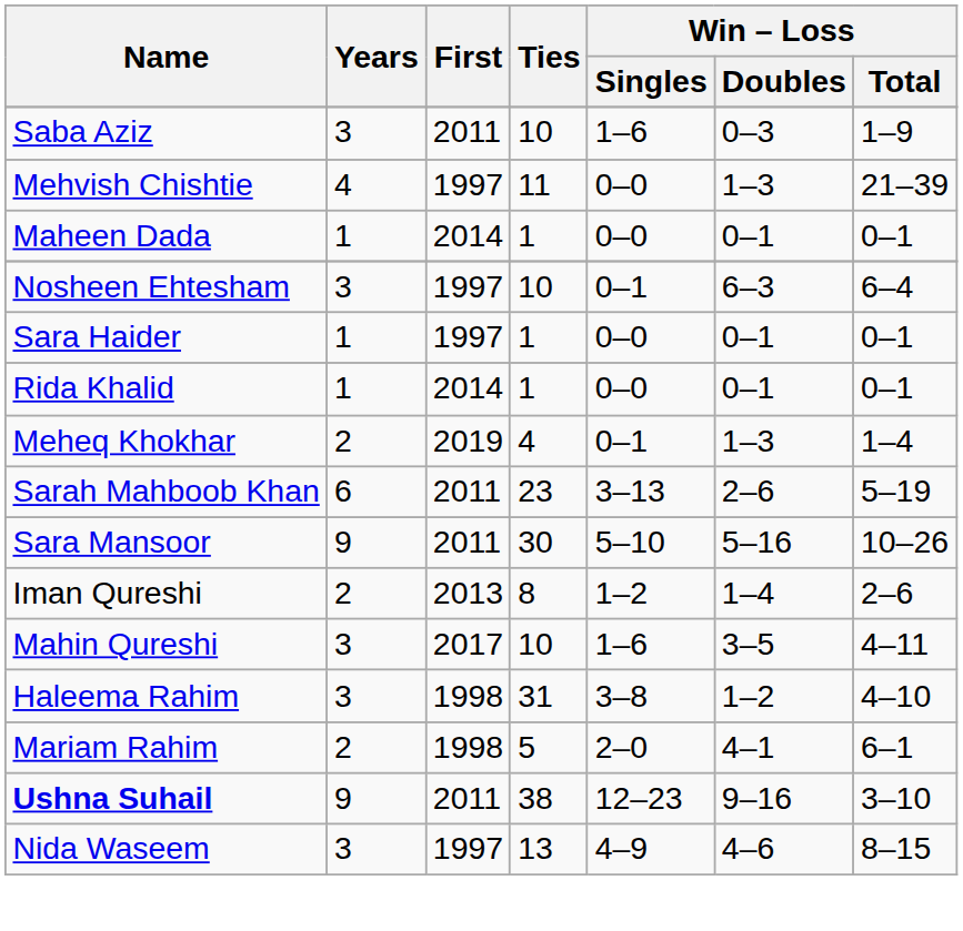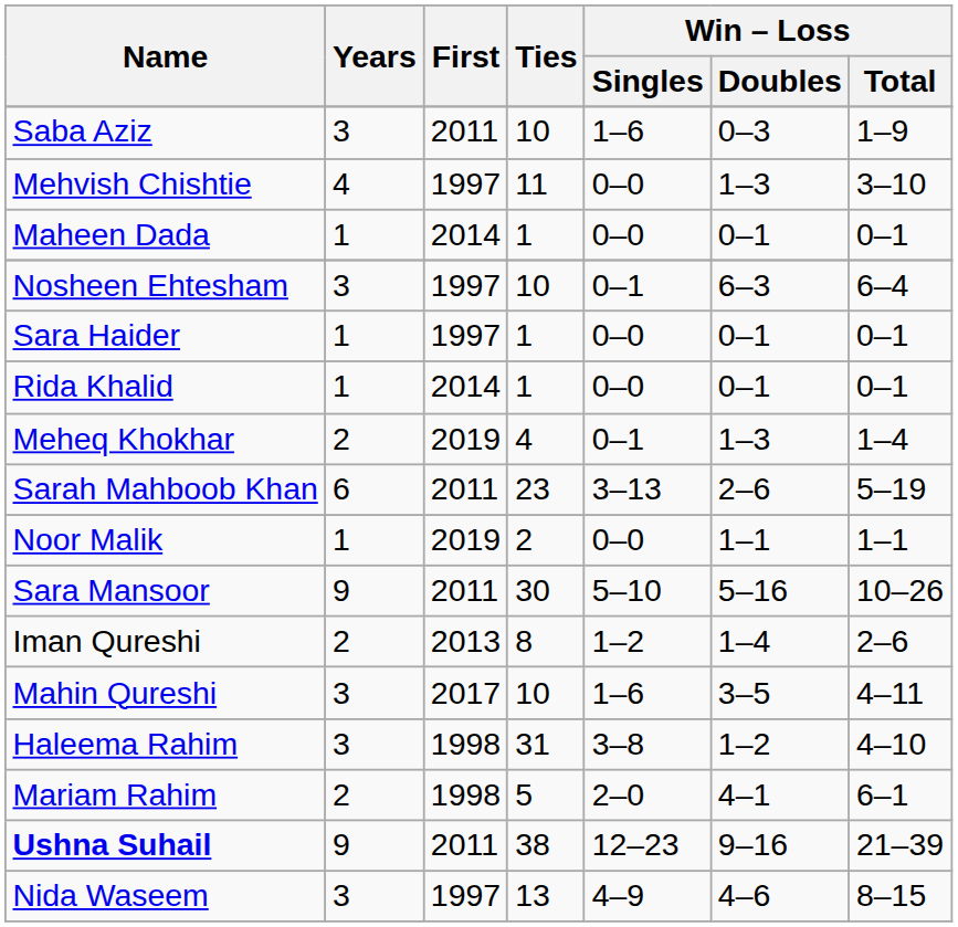Mehvish Chishtie | Win – Loss / Total: 21–39 -> 3–10
+ row: Noor Malik | 1 | 2019 | 2 | 0–0 | 1–1 | 1–1
Ushna Suhail | Win – Loss / Total: 3–10 -> 21–39
